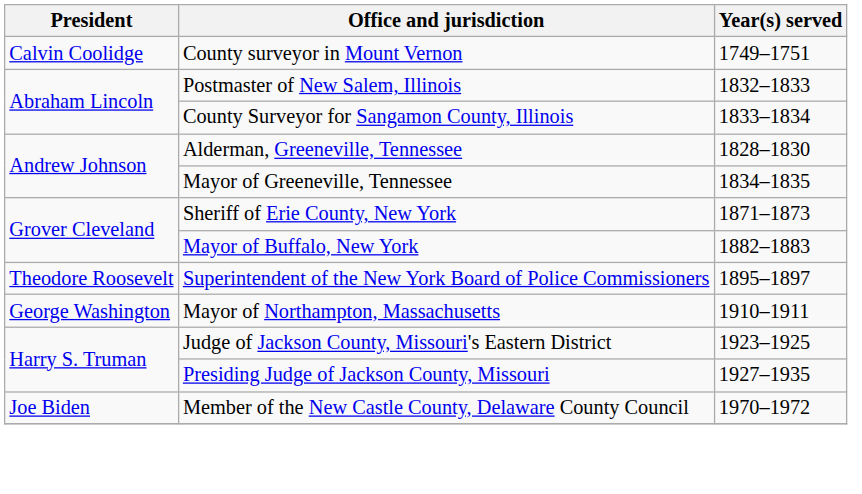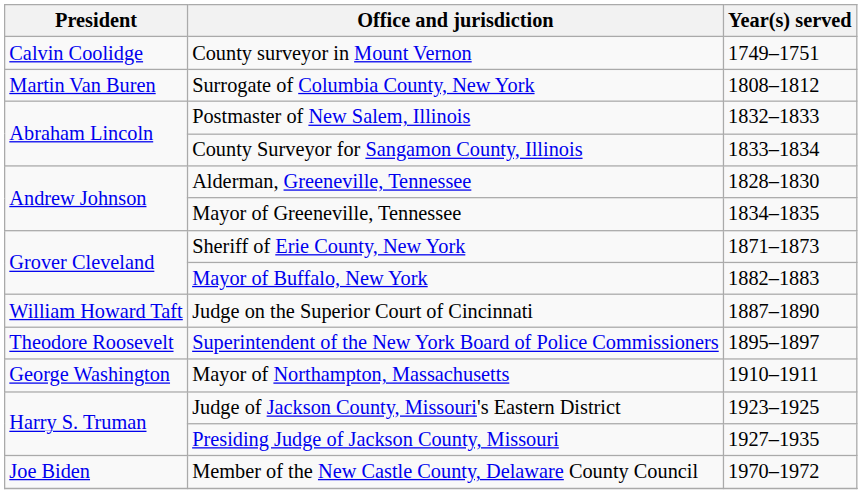+ row: Martin Van Buren | Surrogate of Columbia County, New York | 1808–1812
+ row: William Howard Taft | Judge on the Superior Court of Cincinnati | 1887–1890
